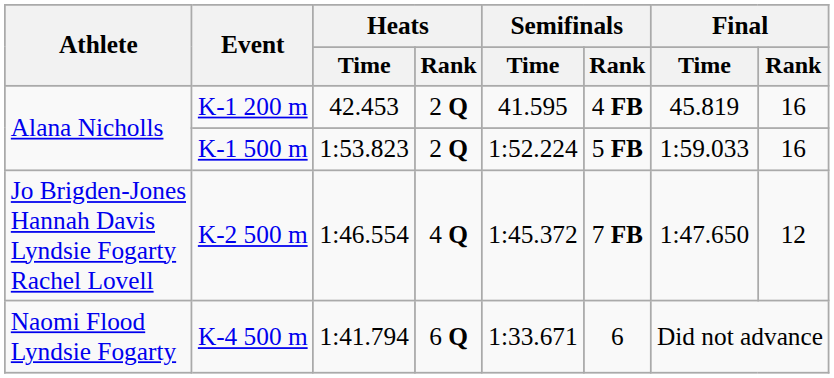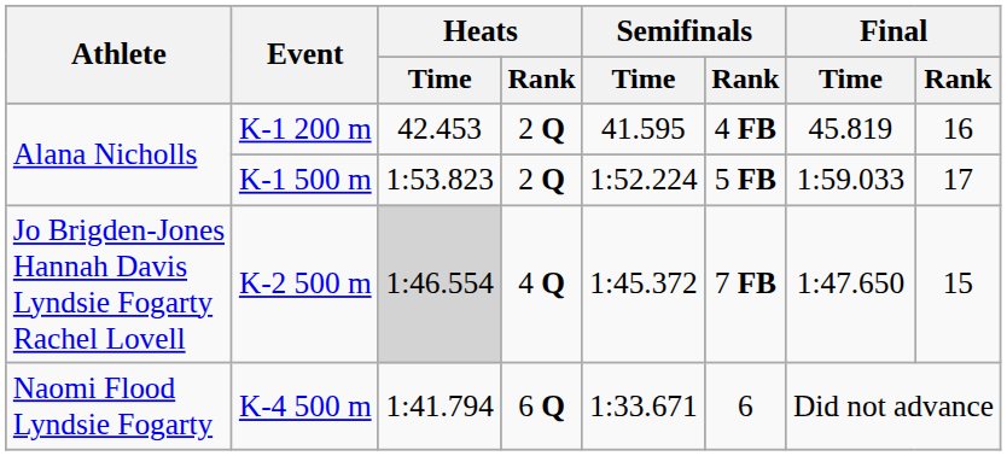K-1 500 m | Final / Rank: 16 -> 17
K-2 500 m | Heats / Time: no background -> lightgrey background
K-2 500 m | Final / Rank: 12 -> 15
